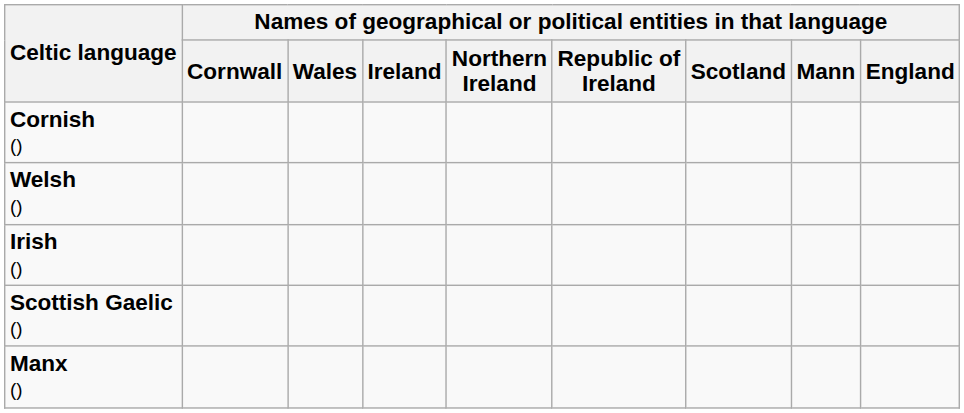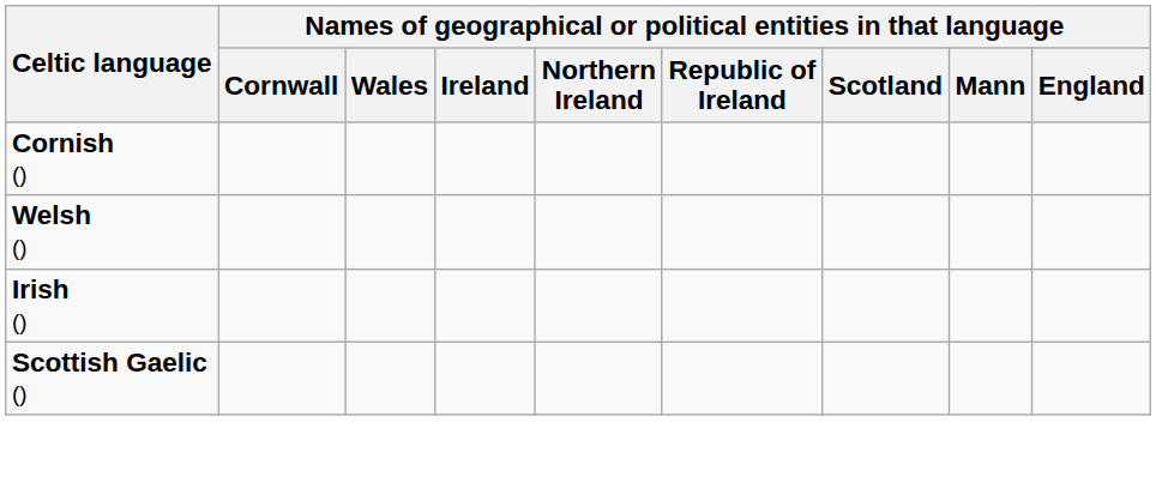- row: Manx ()
